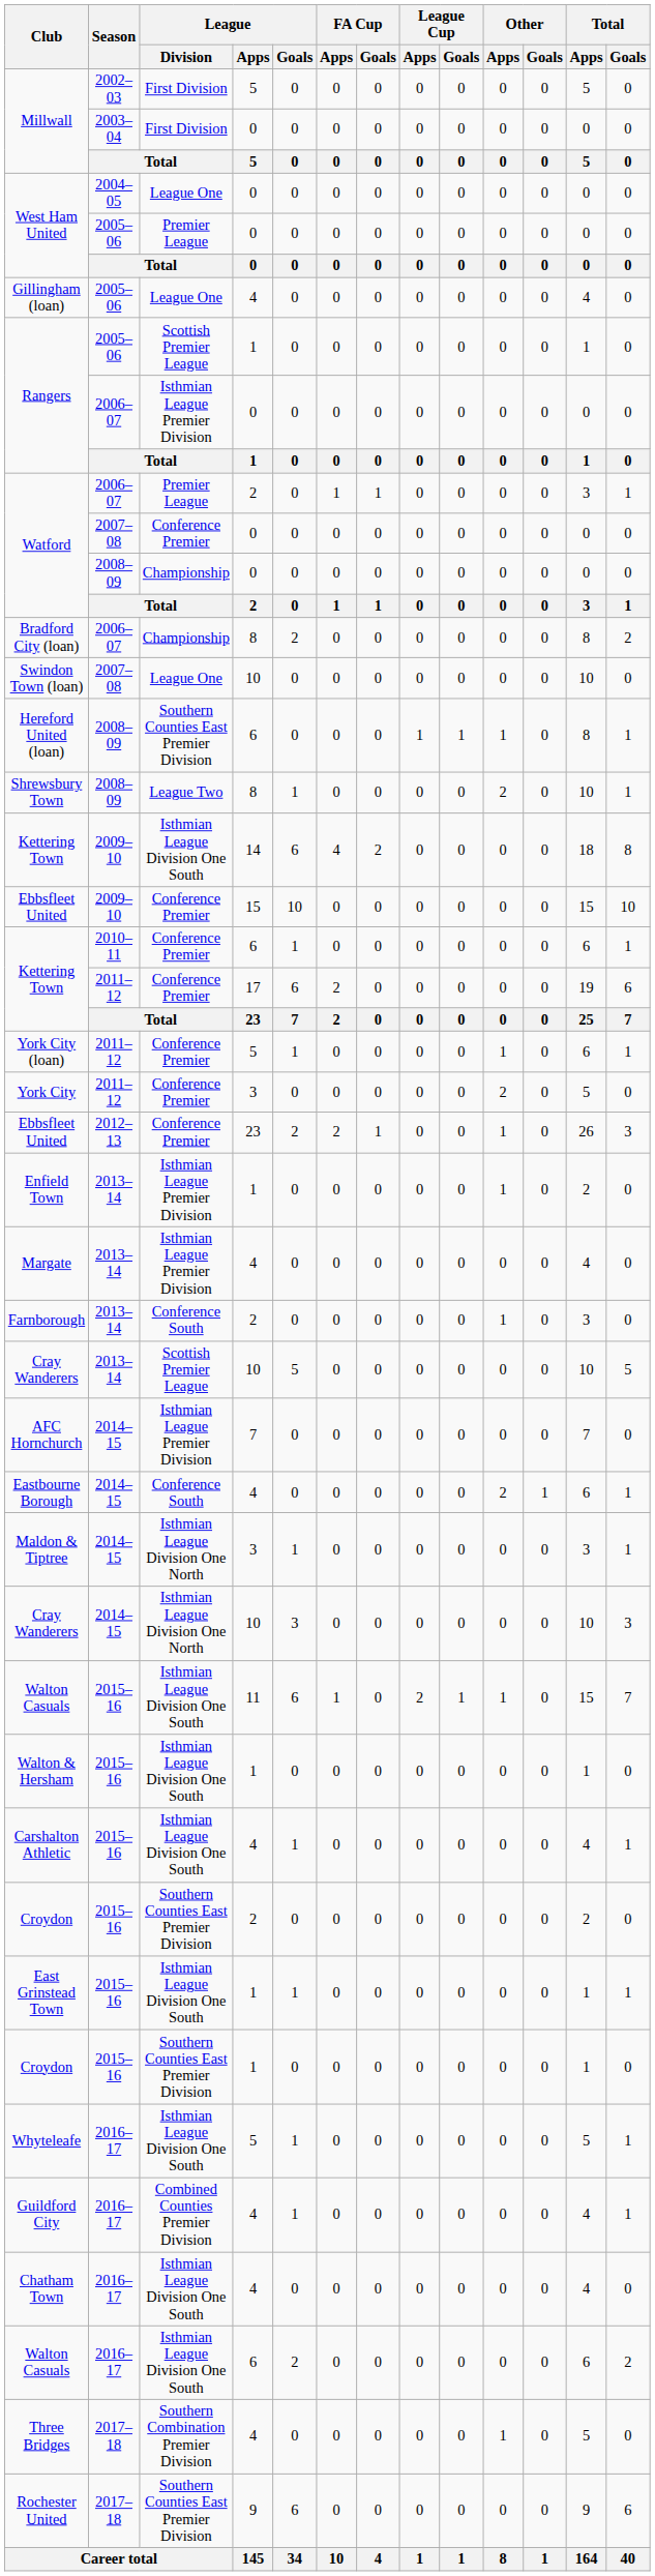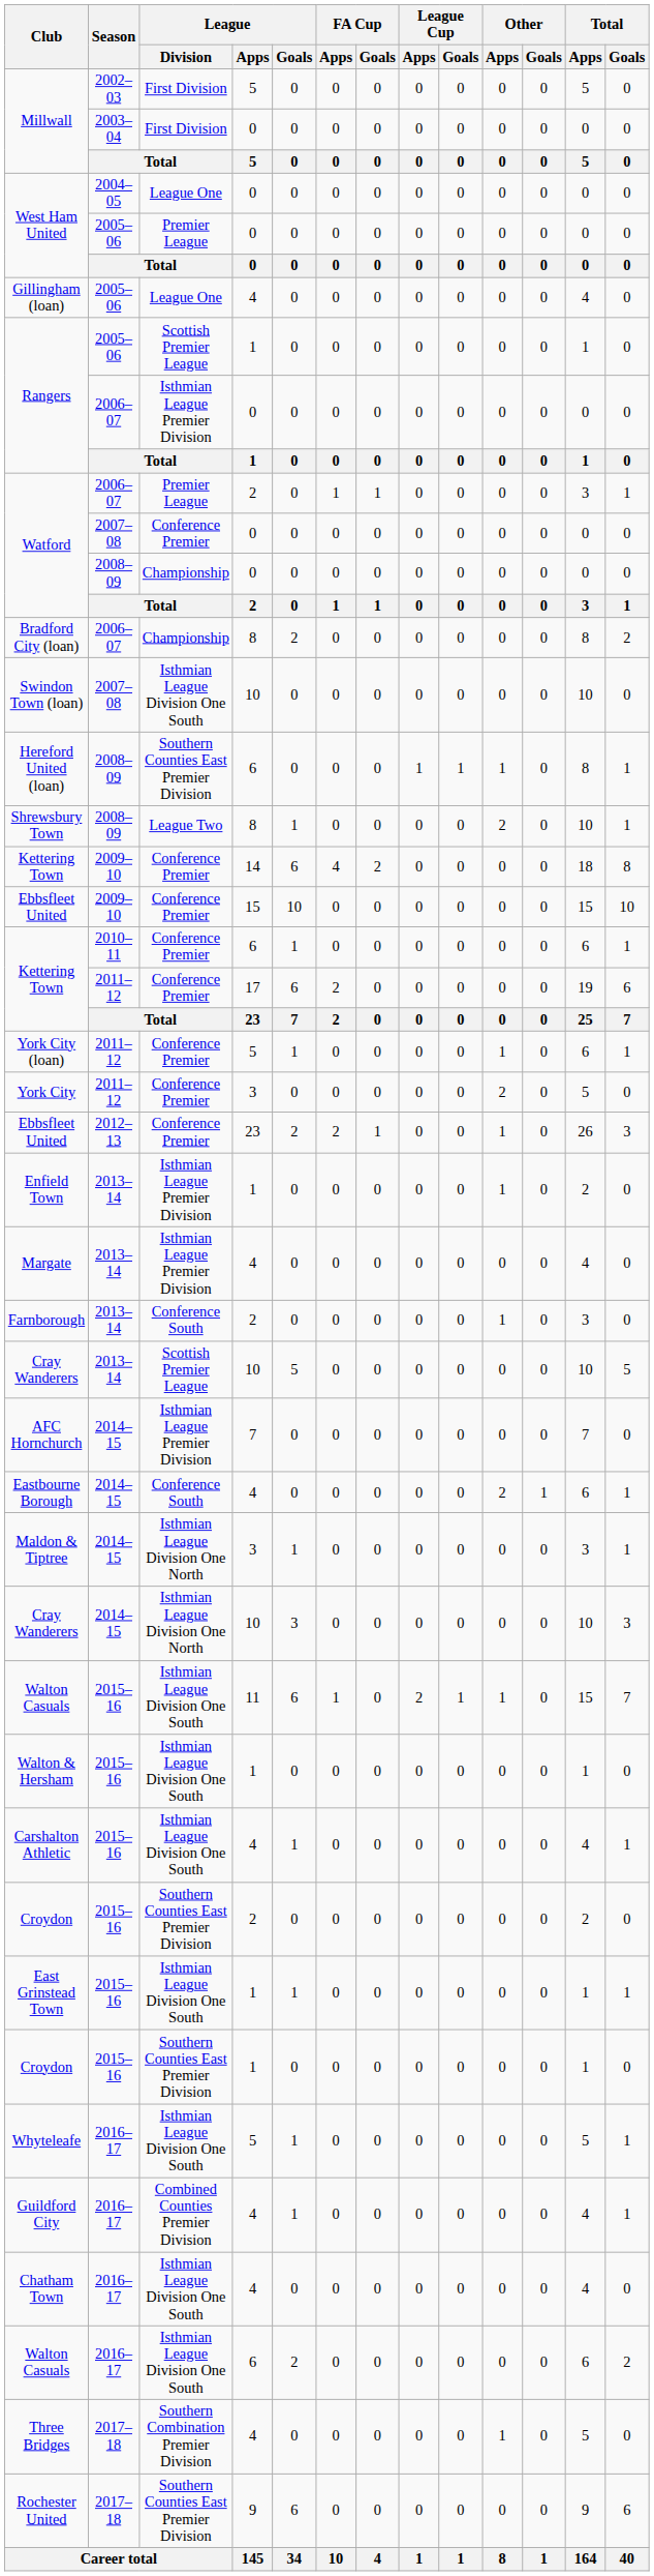Swindon Town (loan) | League / Division: League One -> Isthmian League Division One South
Kettering Town / 2009–10 | League / Division: Isthmian League Division One South -> Conference Premier
